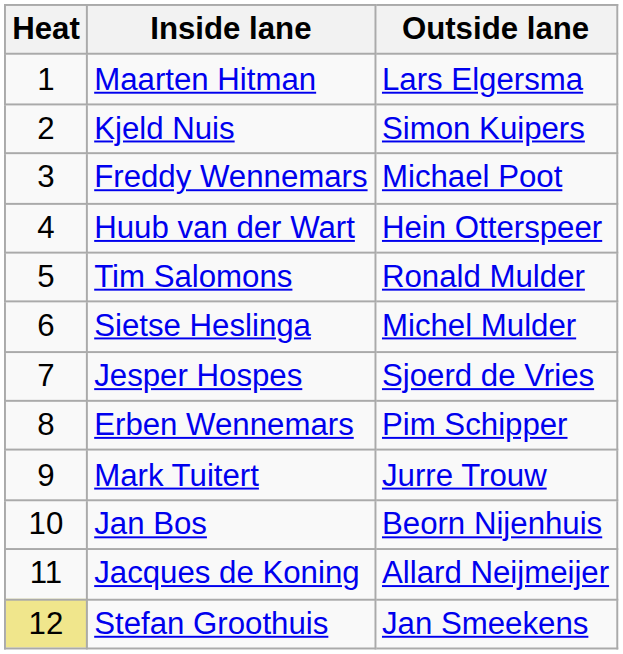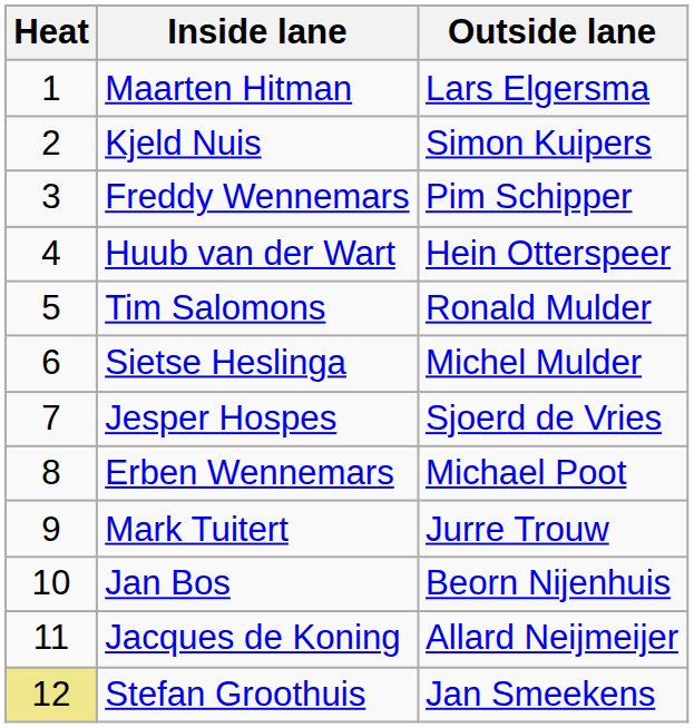Freddy Wennemars | Outside lane: Michael Poot -> Pim Schipper
Erben Wennemars | Outside lane: Pim Schipper -> Michael Poot
